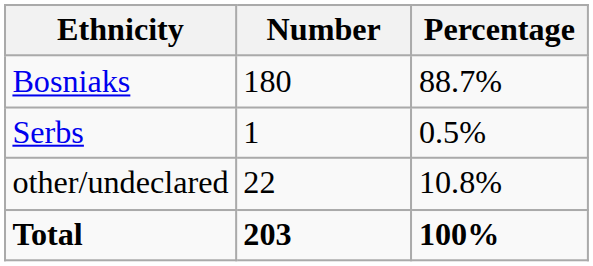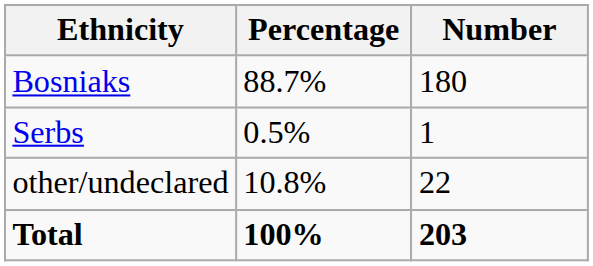columns swapped: Number <-> Percentage
